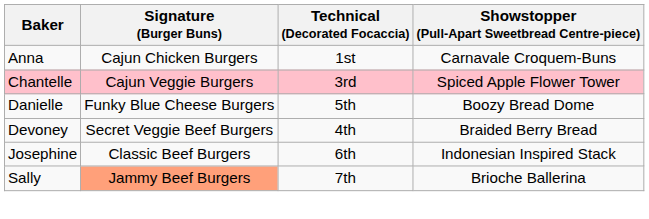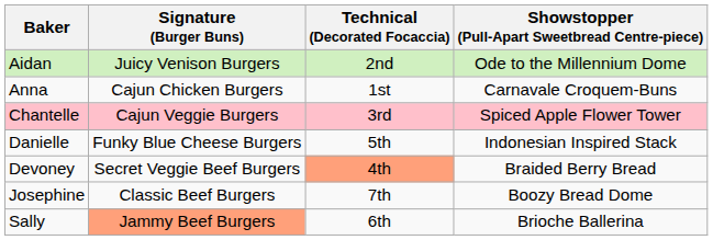+ row: Aidan | Juicy Venison Burgers | 2nd | Ode to the Millennium Dome
Danielle | Showstopper (Pull-Apart Sweetbread Centre-piece): Boozy Bread Dome -> Indonesian Inspired Stack
Devoney | Technical (Decorated Focaccia): no background -> lightsalmon background
Josephine | Technical (Decorated Focaccia): 6th -> 7th
Josephine | Showstopper (Pull-Apart Sweetbread Centre-piece): Indonesian Inspired Stack -> Boozy Bread Dome
Sally | Technical (Decorated Focaccia): 7th -> 6th
